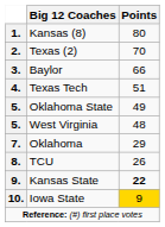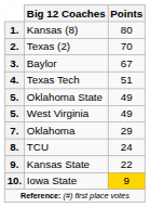3. | Points: 66 -> 67
5. / West Virginia | Points: 48 -> 49
8. | Points: 26 -> 24
9. | Points: bold -> normal
